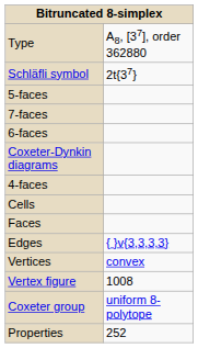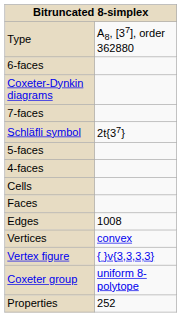rows swapped: Schläfli symbol <-> 6-faces
rows swapped: Coxeter-Dynkin diagrams <-> 5-faces
Edges | column 2: { }v{3,3,3,3} -> 1008
Vertex figure | column 2: 1008 -> { }v{3,3,3,3}
